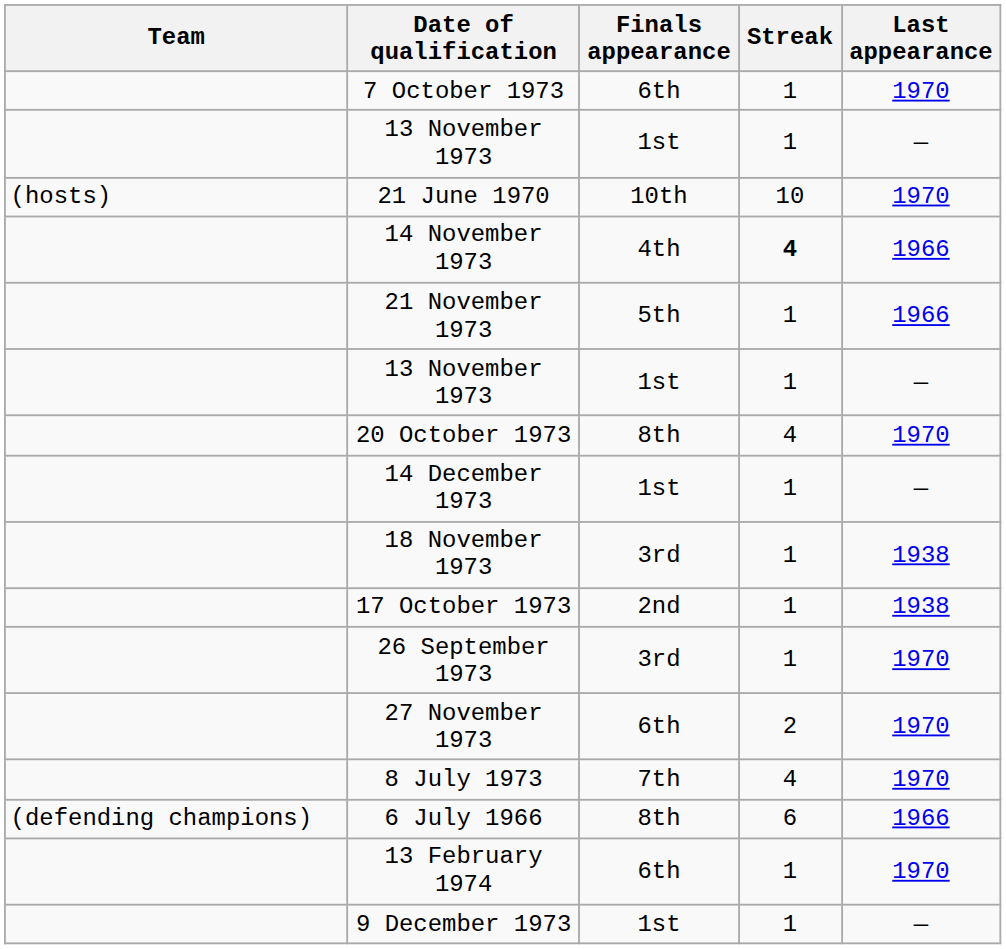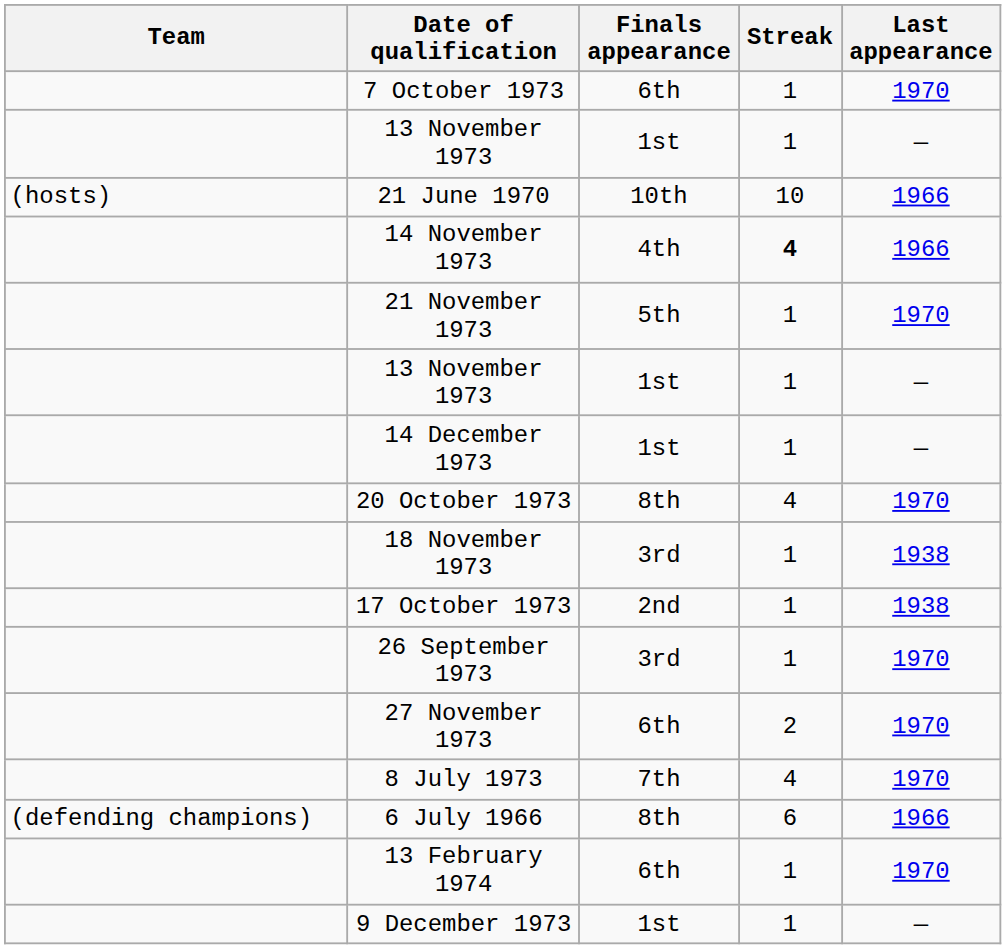21 June 1970 | Last appearance: 1970 -> 1966
21 November 1973 | Last appearance: 1966 -> 1970
rows swapped: 14 December 1973 <-> 20 October 1973
